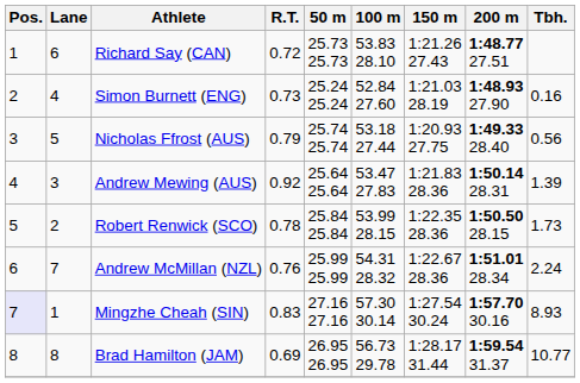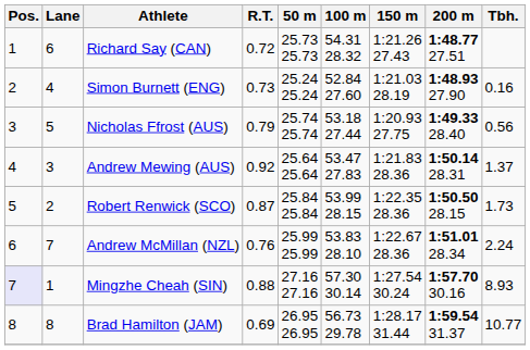Richard Say (CAN) | 100 m: 53.83 28.10 -> 54.31 28.32
Andrew Mewing (AUS) | Tbh.: 1.39 -> 1.37
Robert Renwick (SCO) | R.T.: 0.78 -> 0.87
Andrew McMillan (NZL) | 100 m: 54.31 28.32 -> 53.83 28.10
Mingzhe Cheah (SIN) | R.T.: 0.83 -> 0.88
